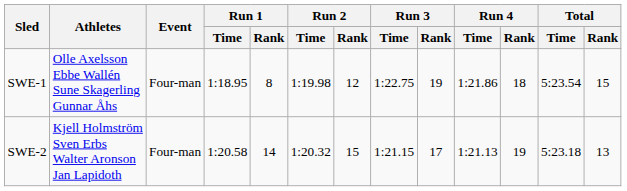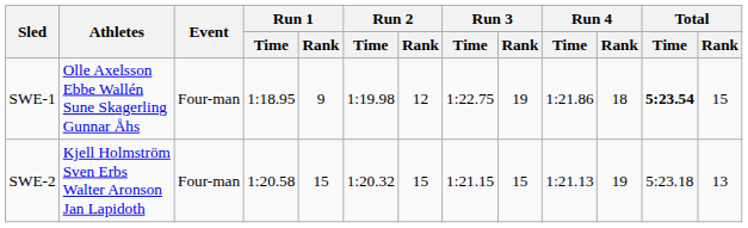SWE-1 | Run 1 / Rank: 8 -> 9
SWE-1 | Total / Time: normal -> bold
SWE-2 | Run 1 / Rank: 14 -> 15
SWE-2 | Run 3 / Rank: 17 -> 15
